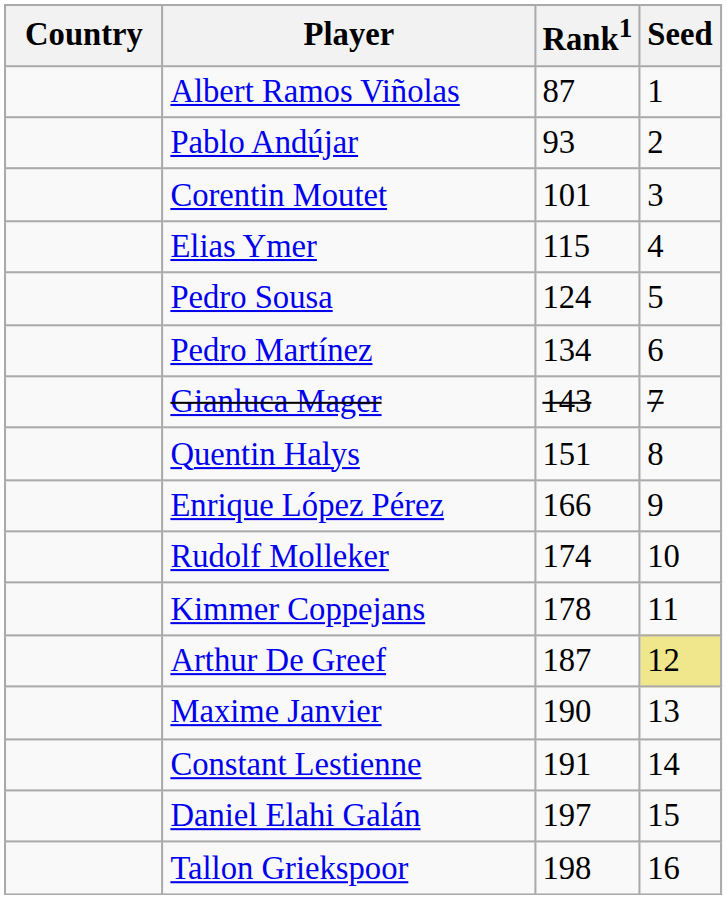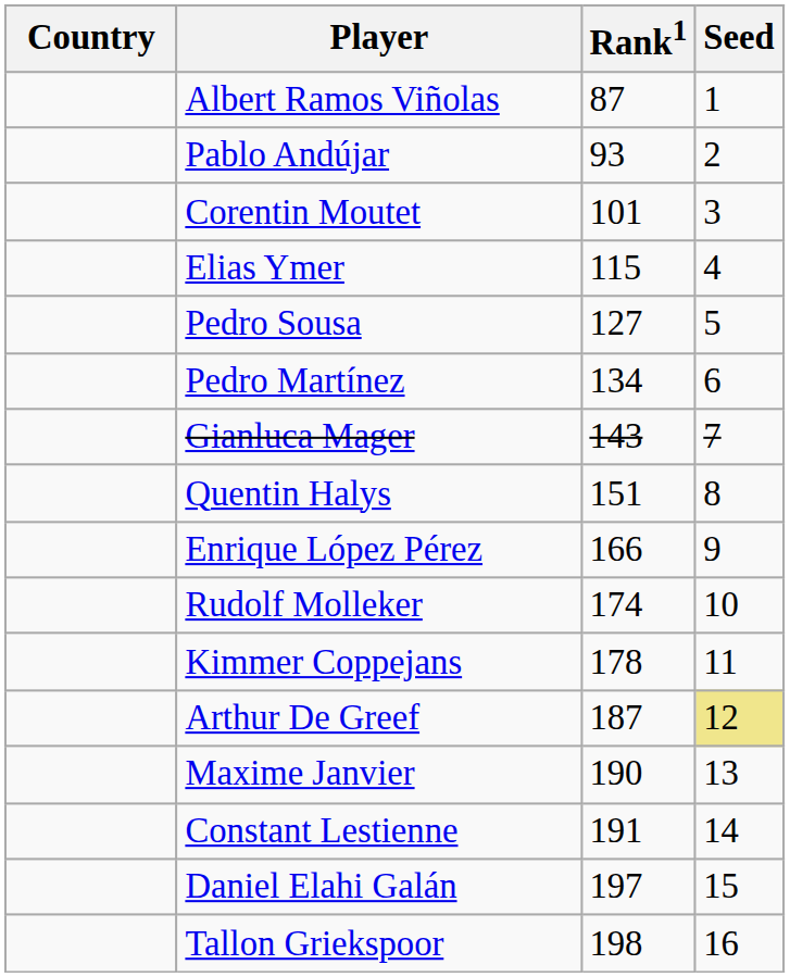Pedro Sousa | Rank1: 124 -> 127
